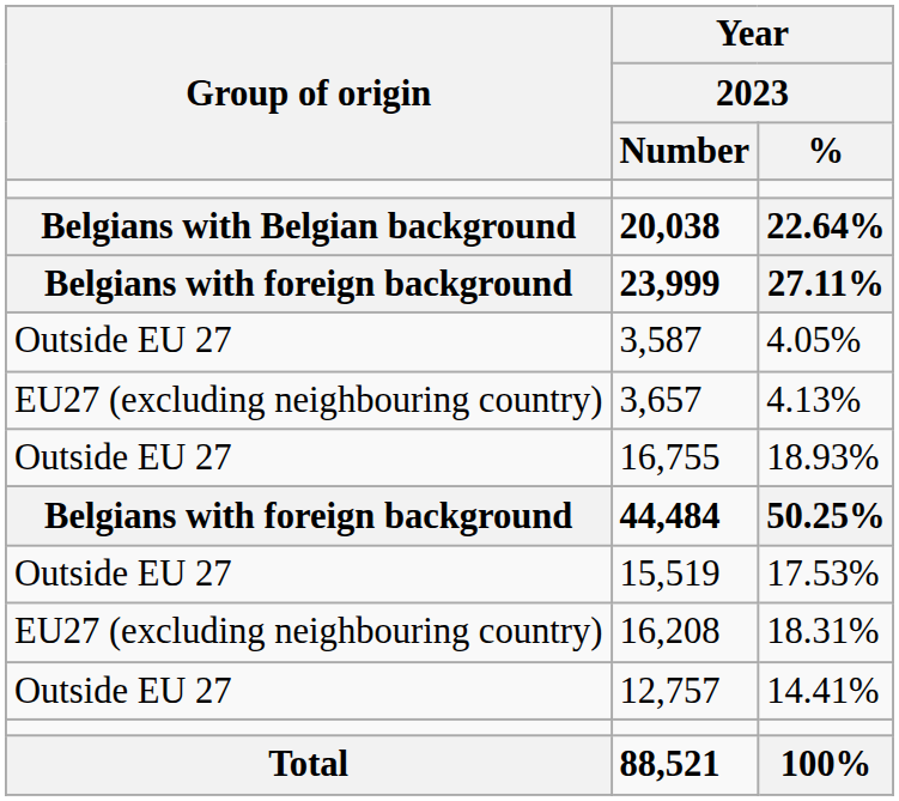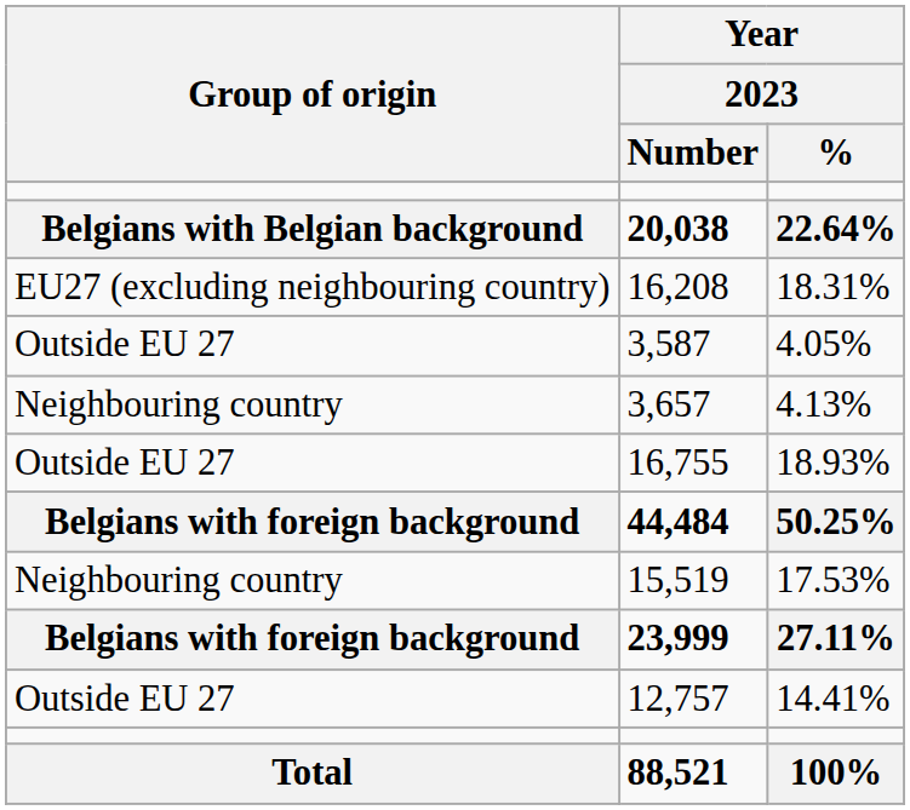rows swapped: 23,999 <-> 16,208
3,657 | Group of origin: EU27 (excluding neighbouring country) -> Neighbouring country
15,519 | Group of origin: Outside EU 27 -> Neighbouring country
